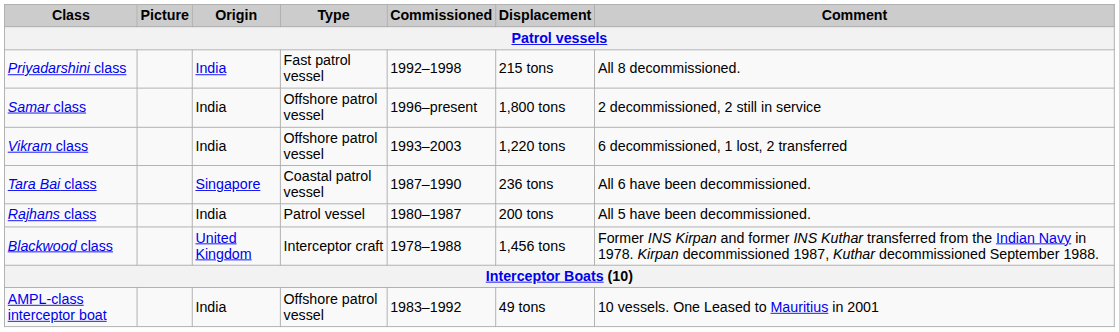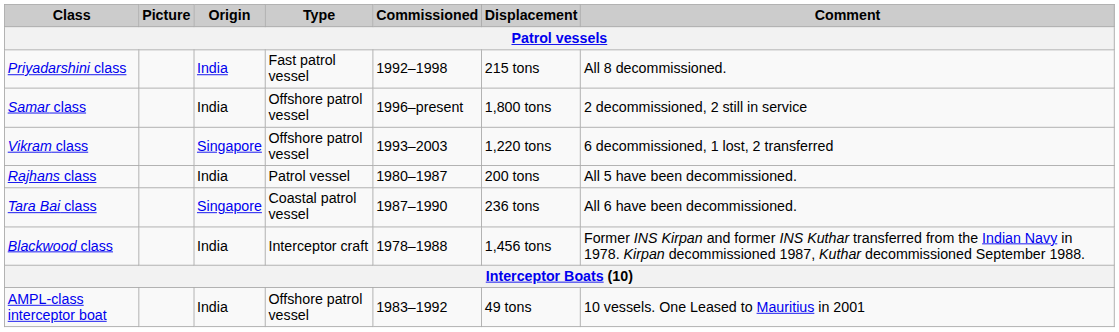Vikram class | Origin: India -> Singapore
rows swapped: Rajhans class <-> Tara Bai class
Blackwood class | Origin: United Kingdom -> India
